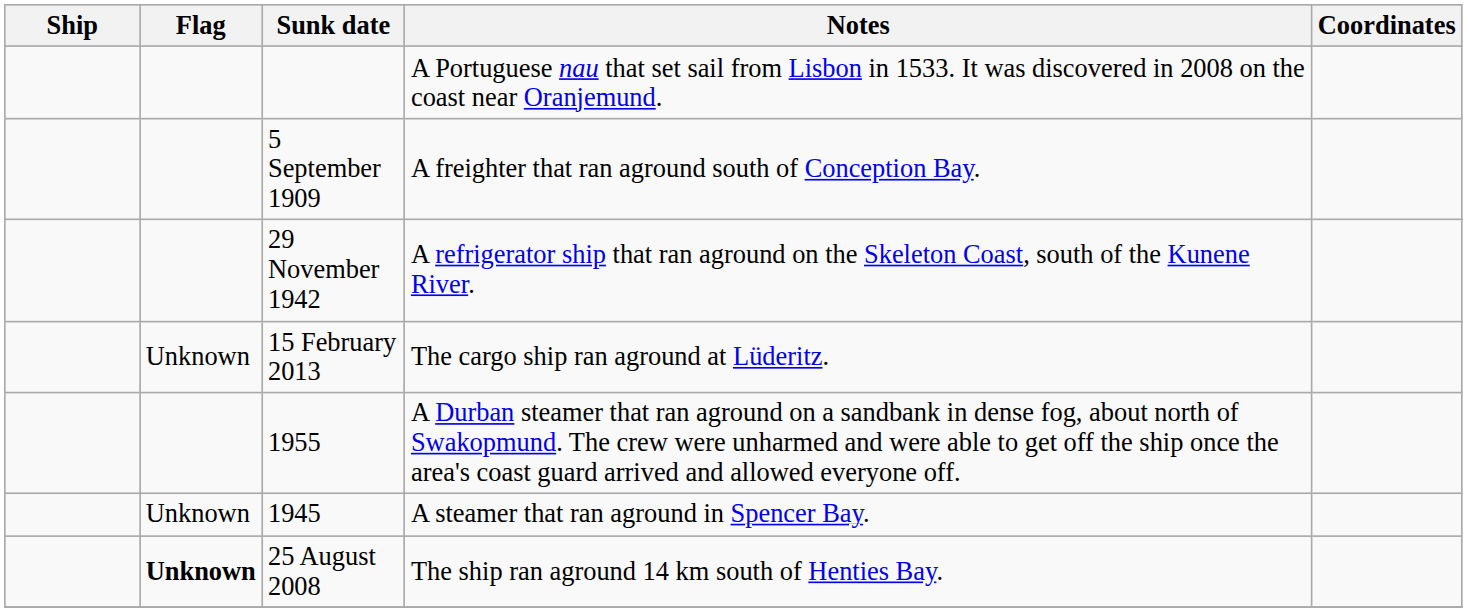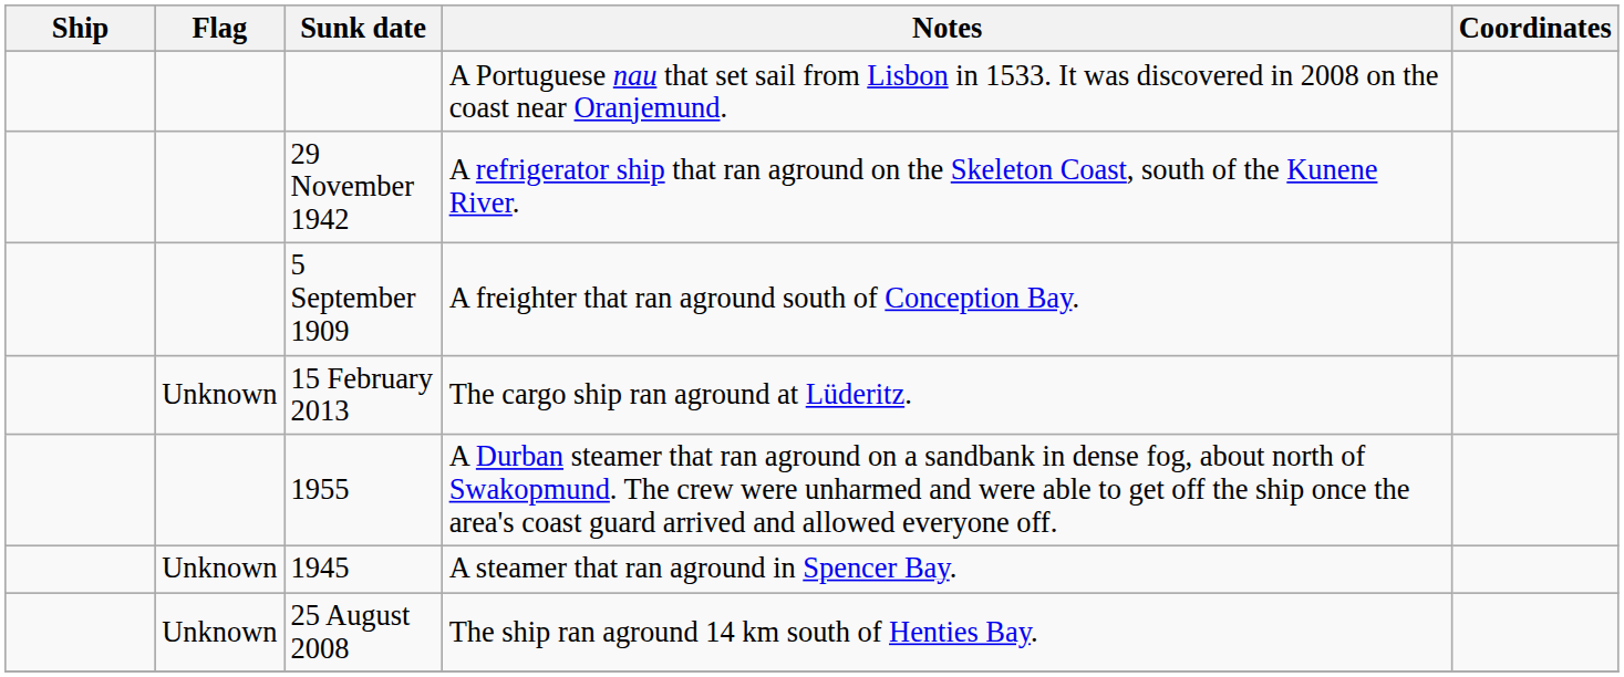rows swapped: 29 November 1942 <-> 5 September 1909
25 August 2008 | Flag: bold -> normal
